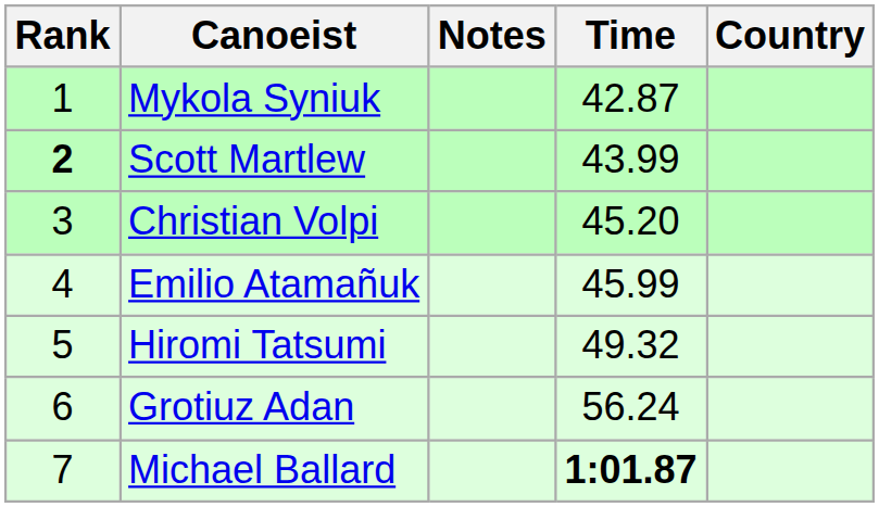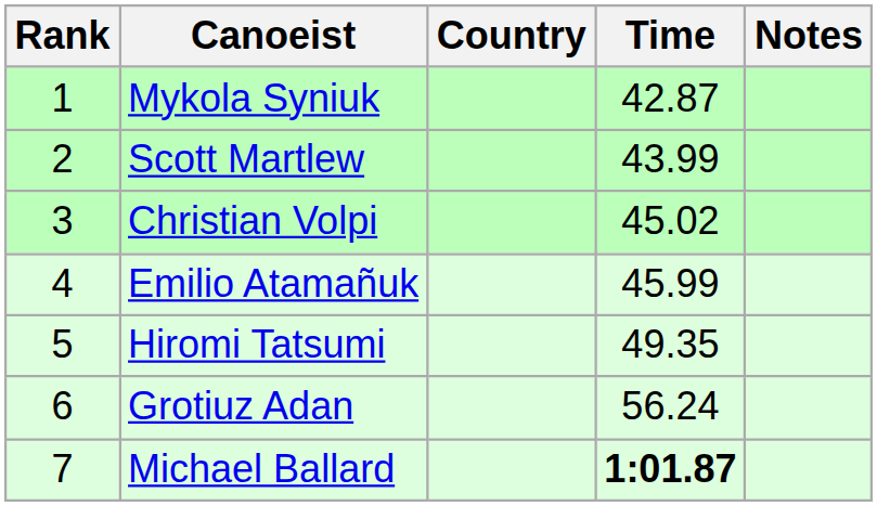columns swapped: Country <-> Notes
Scott Martlew | Rank: bold -> normal
Christian Volpi | Time: 45.20 -> 45.02
Hiromi Tatsumi | Time: 49.32 -> 49.35
